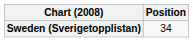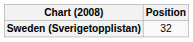Sweden (Sverigetopplistan) | Position: 34 -> 32
